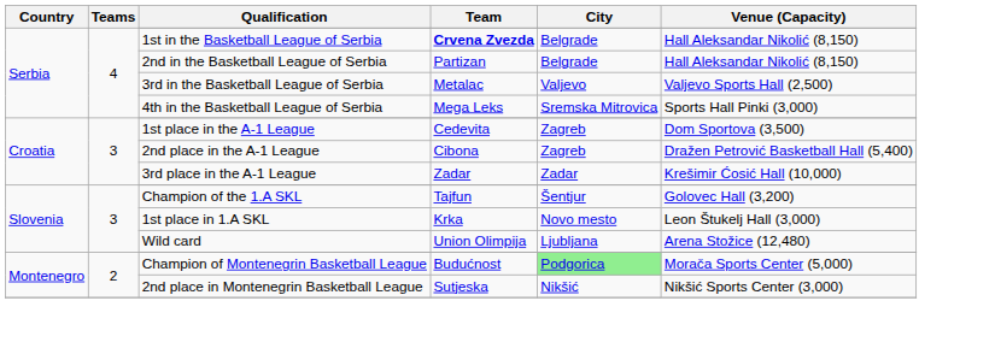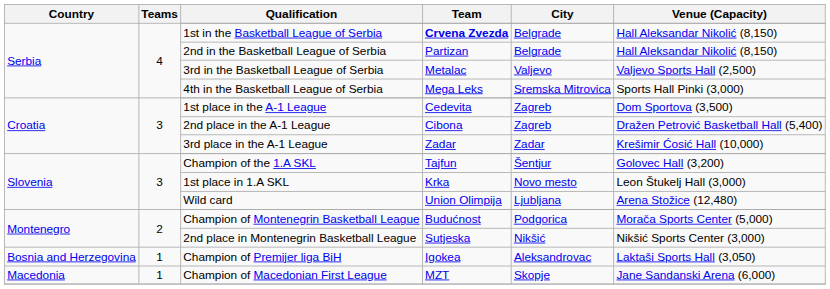Champion of Montenegrin Basketball League | City: lightgreen background -> no background
+ row: Bosnia and Herzegovina | 1 | Champion of Premijer liga BiH | Igokea | Aleksandrovac | Laktaši Sports Hall (3,050)
+ row: Macedonia | 1 | Champion of Macedonian First League | MZT | Skopje | Jane Sandanski Arena (6,000)
